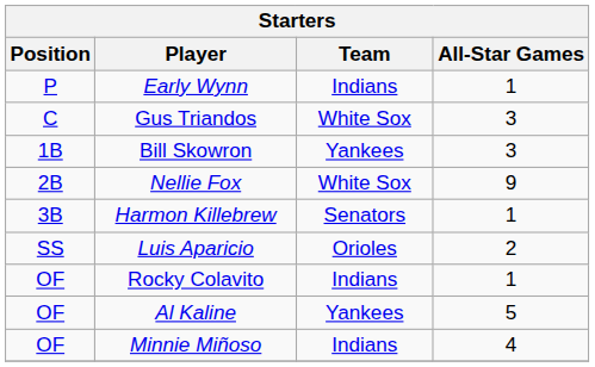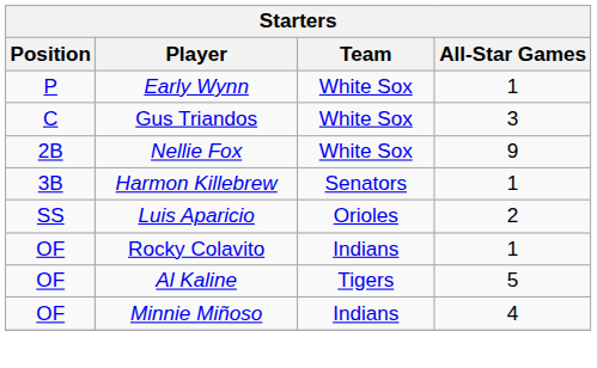Early Wynn | Team: Indians -> White Sox
- row: 1B | Bill Skowron | Yankees | 3
Al Kaline | Team: Yankees -> Tigers
